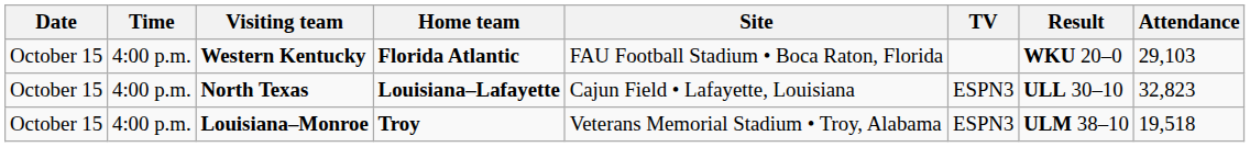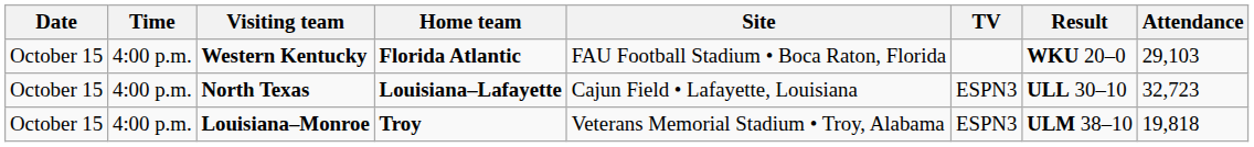North Texas | Attendance: 32,823 -> 32,723
Louisiana–Monroe | Attendance: 19,518 -> 19,818
